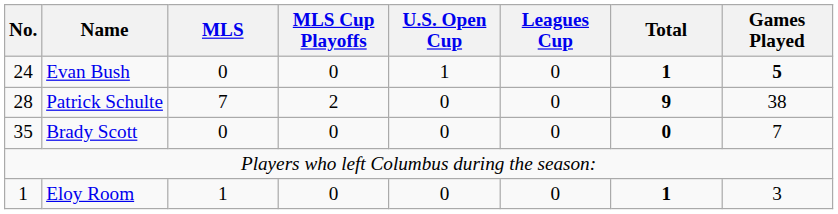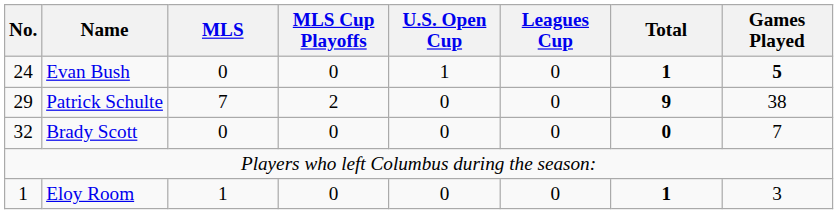Patrick Schulte | No.: 28 -> 29
Brady Scott | No.: 35 -> 32
